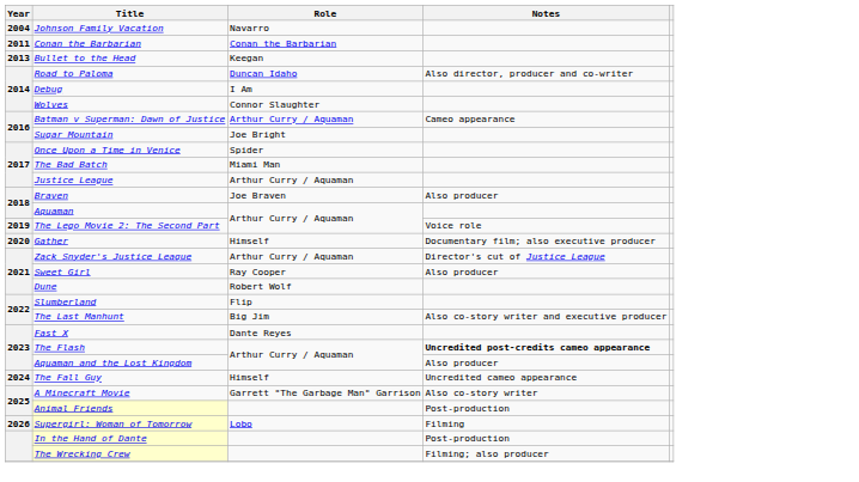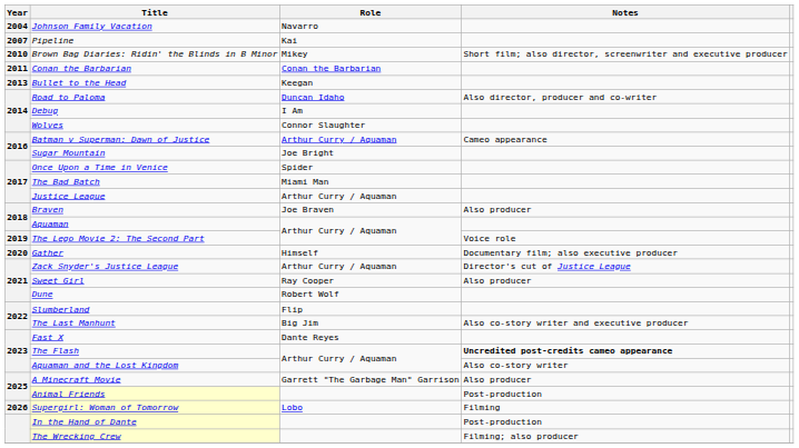+ row: 2007 | Pipeline | Kai
+ row: 2010 | Brown Bag Diaries: Ridin' the Blinds in B Minor | Mikey | Short film; also director, screenwriter and executive producer
Aquaman and the Lost Kingdom | Notes: Also producer -> Also co-story writer
- row: 2024 | The Fall Guy | Himself | Uncredited cameo appearance
A Minecraft Movie | Notes: Also co-story writer -> Also producer
